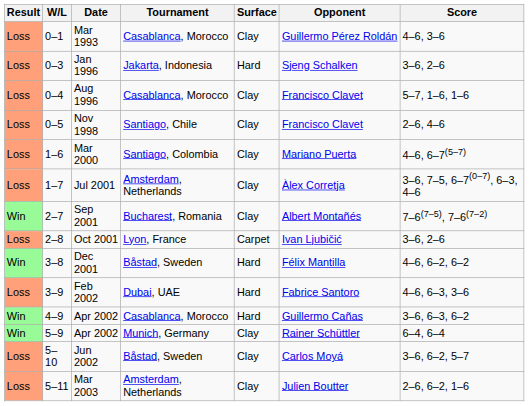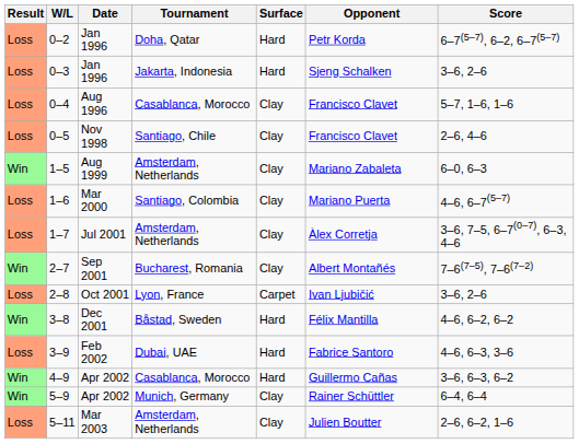- row: Loss | 0–1 | Mar 1993 | Casablanca, Morocco | Clay | Guillermo Pérez Roldán | 4–6, 3–6
+ row: Loss | 0–2 | Jan 1996 | Doha, Qatar | Hard | Petr Korda | 6–7(5–7), 6–2, 6–7(5–7)
+ row: Win | 1–5 | Aug 1999 | Amsterdam, Netherlands | Clay | Mariano Zabaleta | 6–0, 6–3
- row: Loss | 5–10 | Jun 2002 | Båstad, Sweden | Clay | Carlos Moyá | 3–6, 6–2, 5–7
